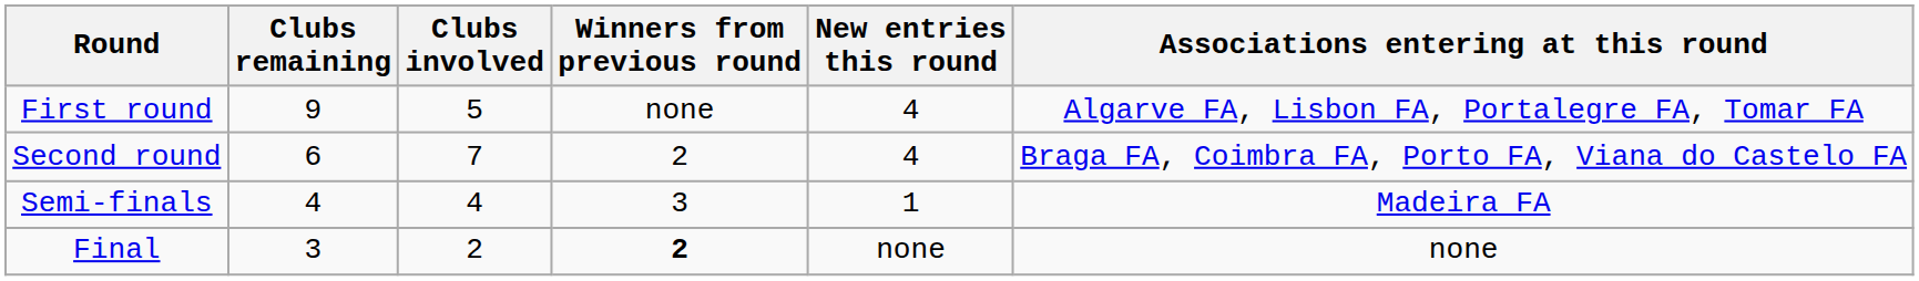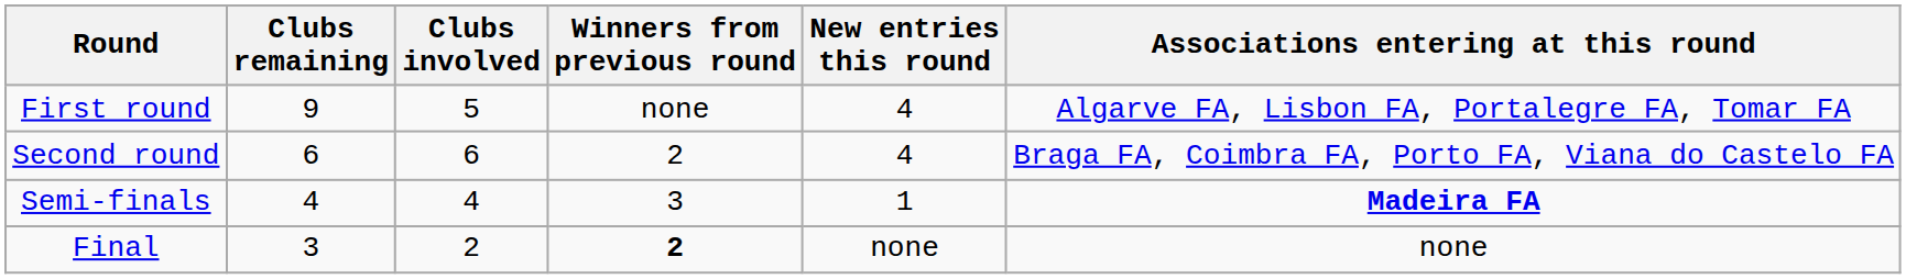Second round | Clubs involved: 7 -> 6
Semi-finals | Associations entering at this round: normal -> bold
